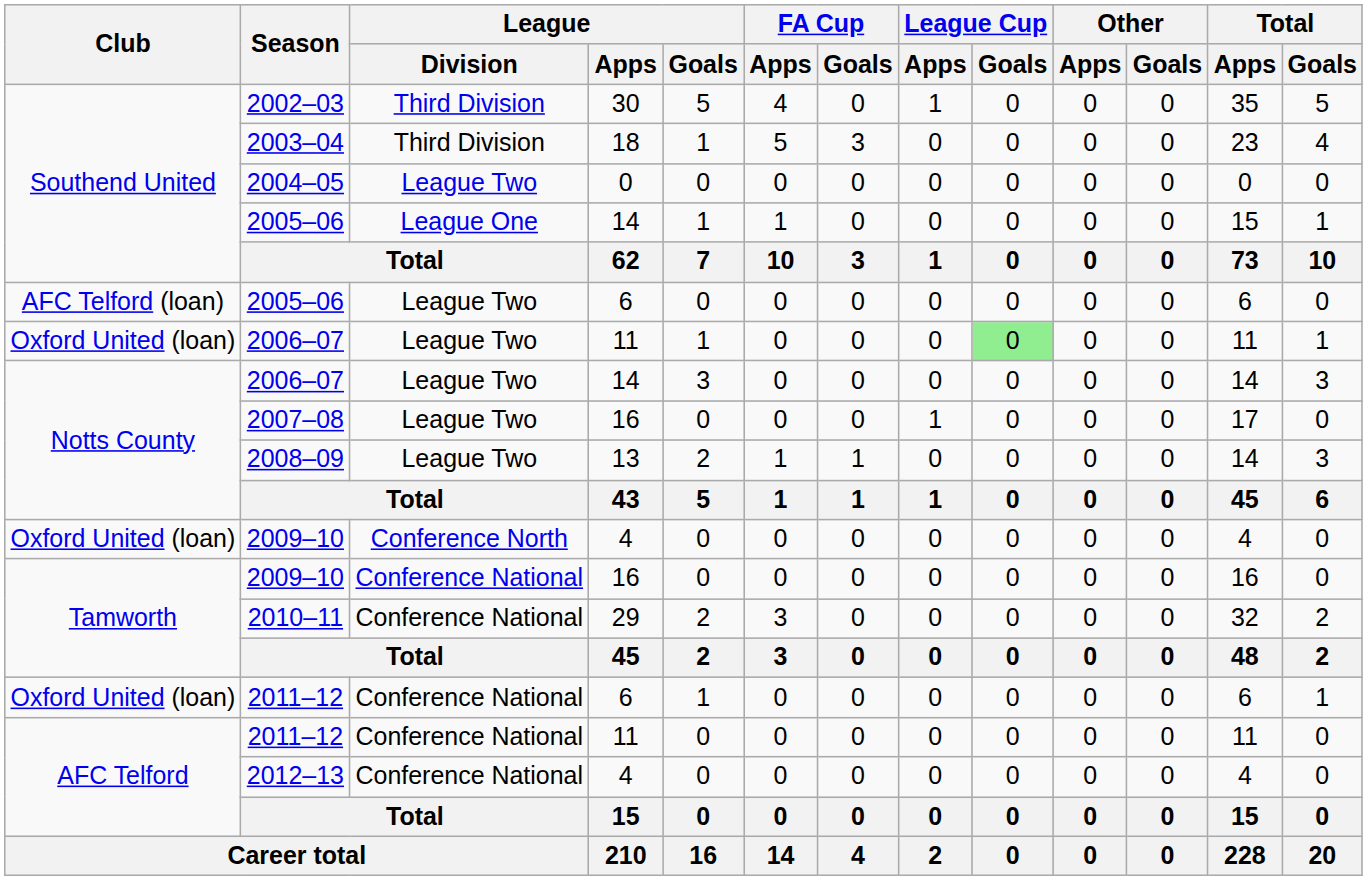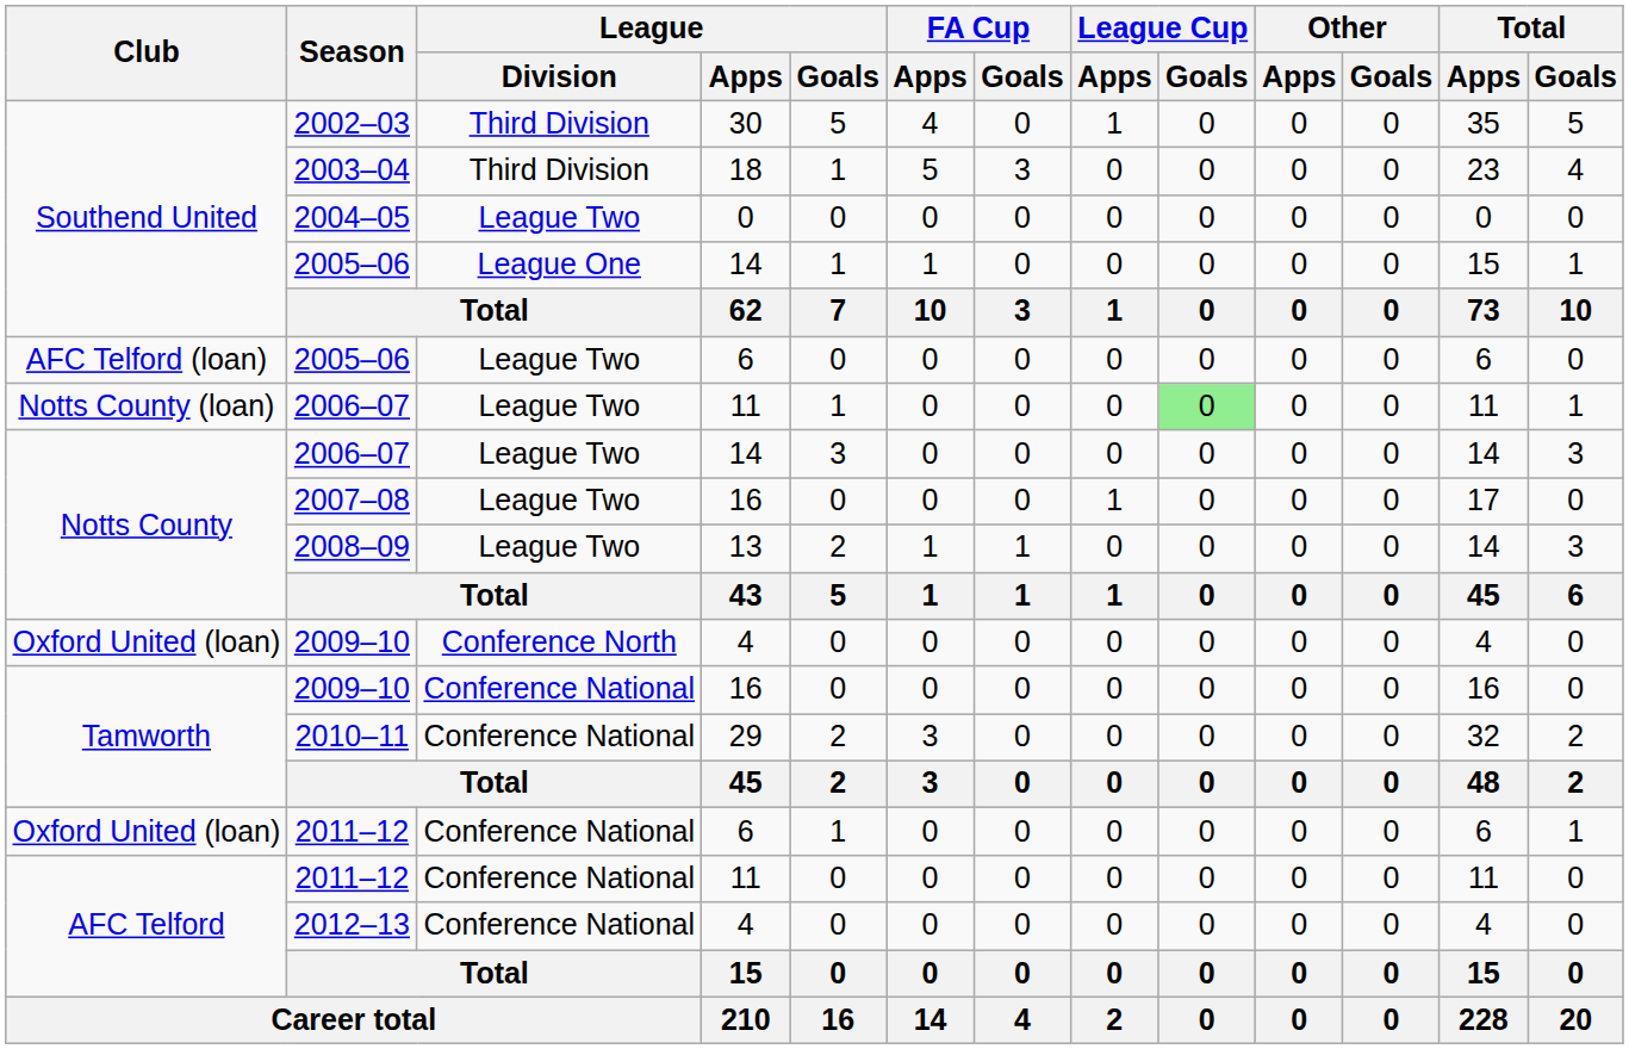2006–07 / 11 | Club: Oxford United (loan) -> Notts County (loan)
